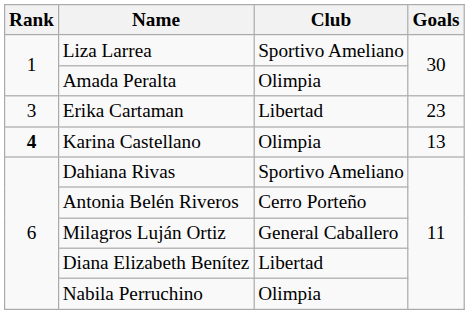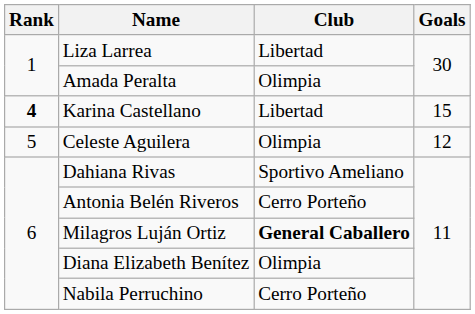Liza Larrea | Club: Sportivo Ameliano -> Libertad
- row: 3 | Erika Cartaman | Libertad | 23
Karina Castellano | Club: Olimpia -> Libertad
Karina Castellano | Goals: 13 -> 15
+ row: 5 | Celeste Aguilera | Olimpia | 12
Milagros Luján Ortiz | Club: normal -> bold
Diana Elizabeth Benítez | Club: Libertad -> Olimpia
Nabila Perruchino | Club: Olimpia -> Cerro Porteño
